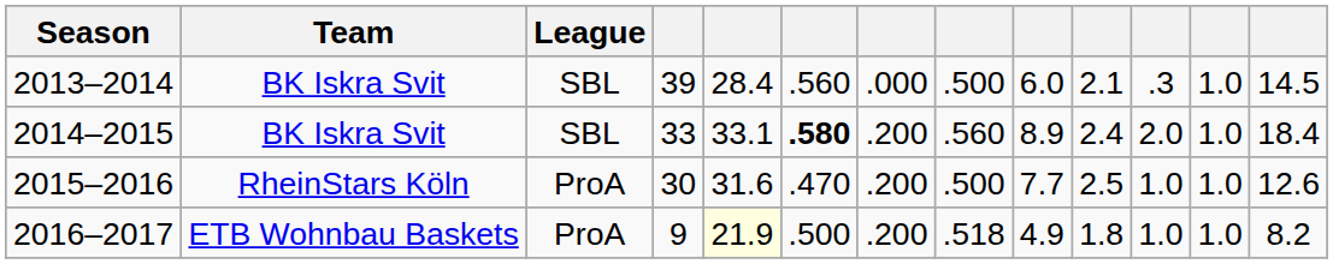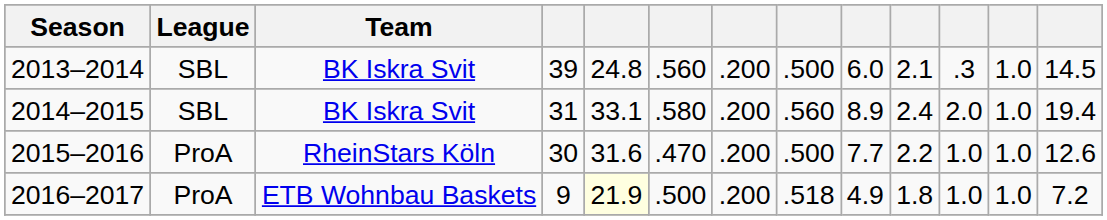columns swapped: Team <-> League
2013–2014 | column 5: 28.4 -> 24.8
2013–2014 | column 7: .000 -> .200
2014–2015 | column 4: 33 -> 31
2014–2015 | column 6: bold -> normal
2014–2015 | column 13: 18.4 -> 19.4
2015–2016 | column 10: 2.5 -> 2.2
2016–2017 | column 13: 8.2 -> 7.2
